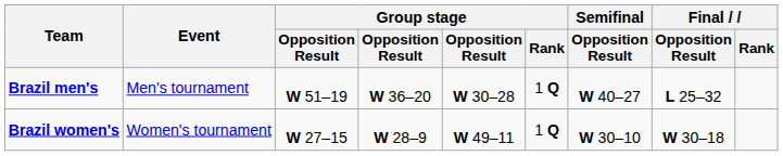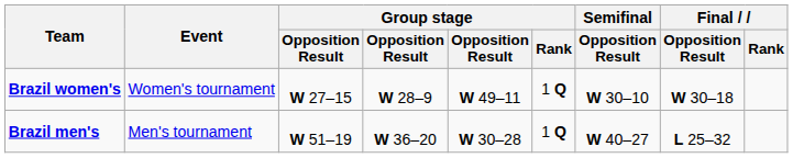rows swapped: Brazil men's <-> Brazil women's
